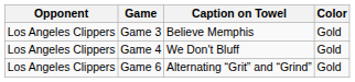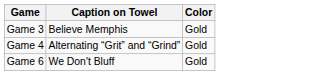- column: Opponent | Los Angeles Clippers | Los Angeles Clippers | Los Angeles Clippers
Game 4 | Caption on Towel: We Don't Bluff -> Alternating “Grit” and “Grind”
Game 6 | Caption on Towel: Alternating “Grit” and “Grind” -> We Don't Bluff
